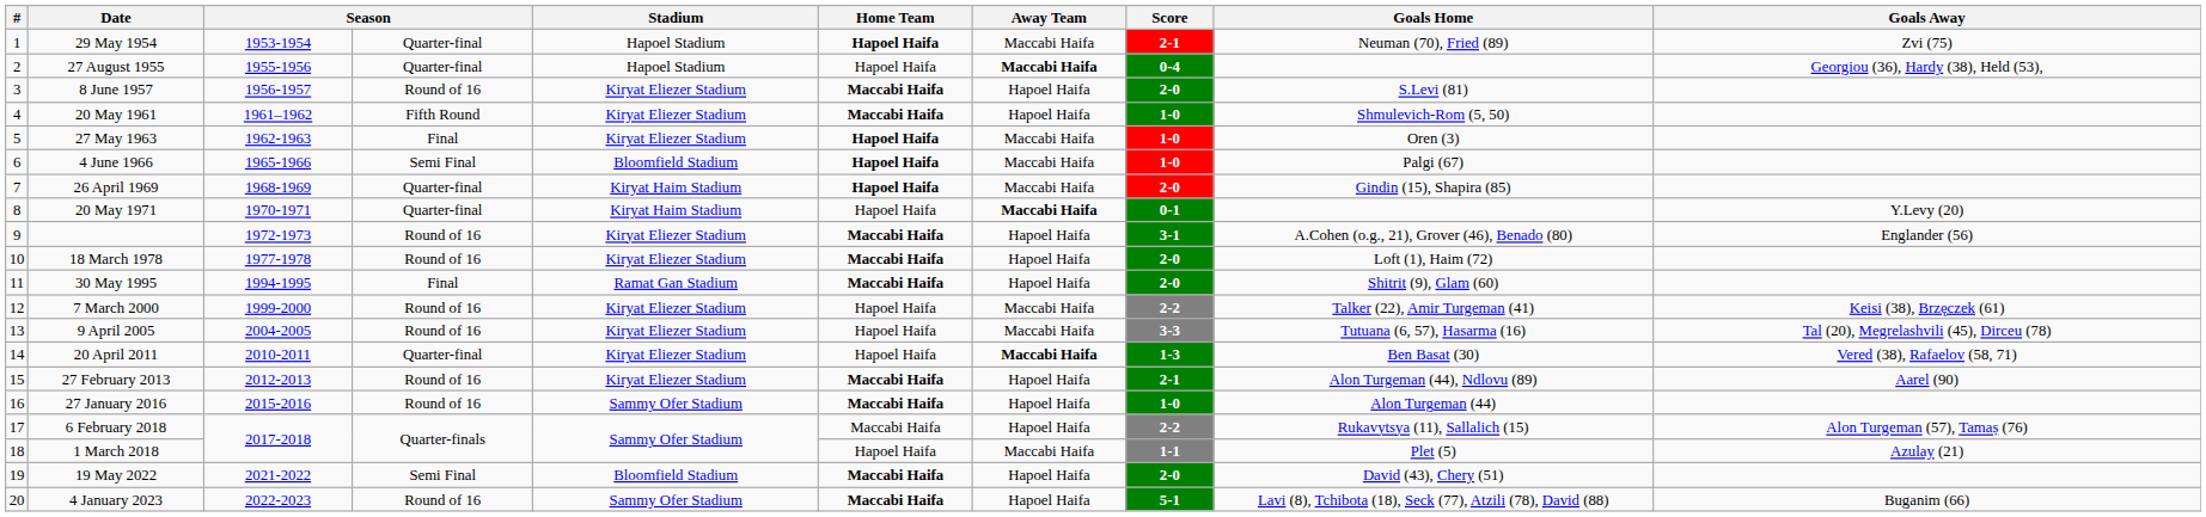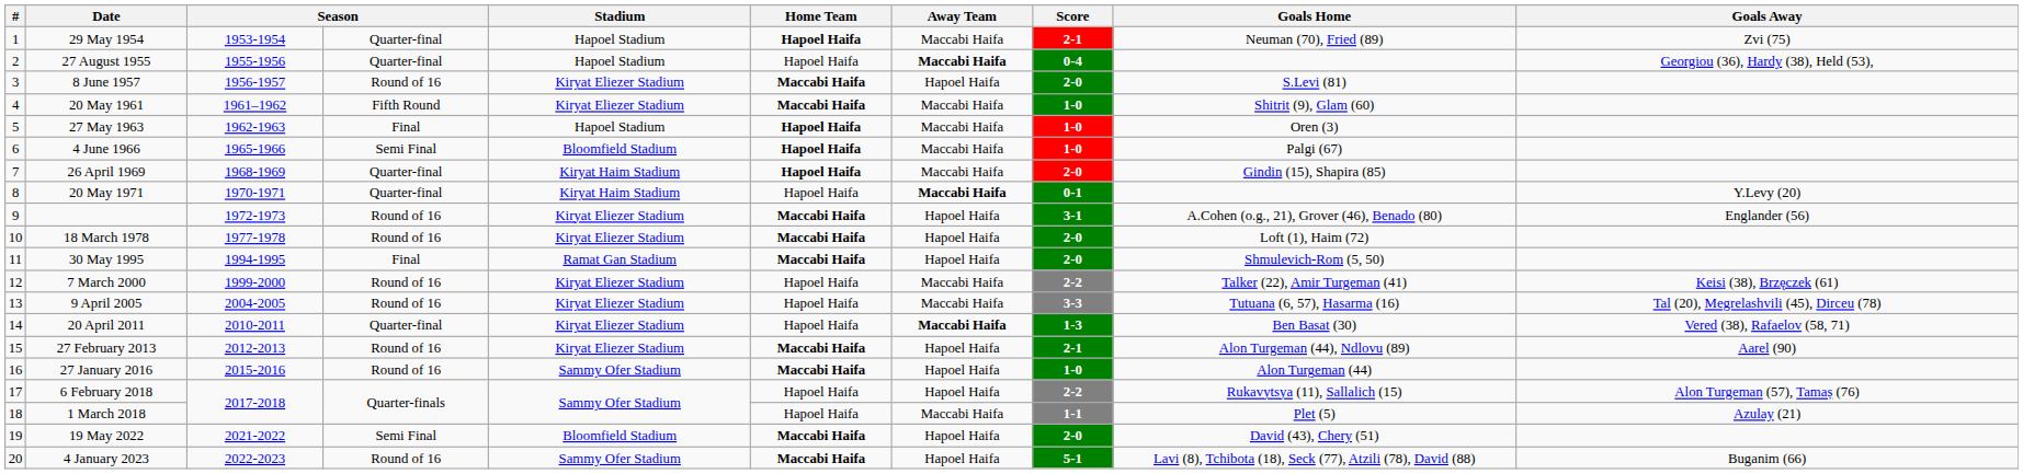20 May 1961 | Away Team: Hapoel Haifa -> Maccabi Haifa
20 May 1961 | Goals Home: Shmulevich-Rom (5, 50) -> Shitrit (9), Glam (60)
27 May 1963 | Stadium: Kiryat Eliezer Stadium -> Hapoel Stadium
30 May 1995 | Goals Home: Shitrit (9), Glam (60) -> Shmulevich-Rom (5, 50)
6 February 2018 | Home Team: Maccabi Haifa -> Hapoel Haifa
